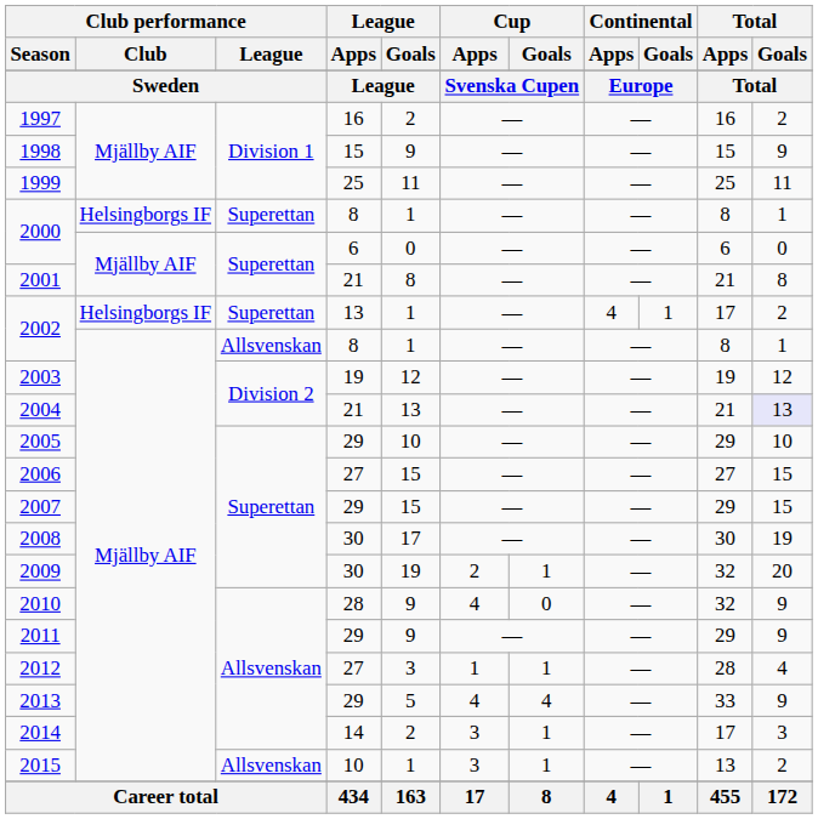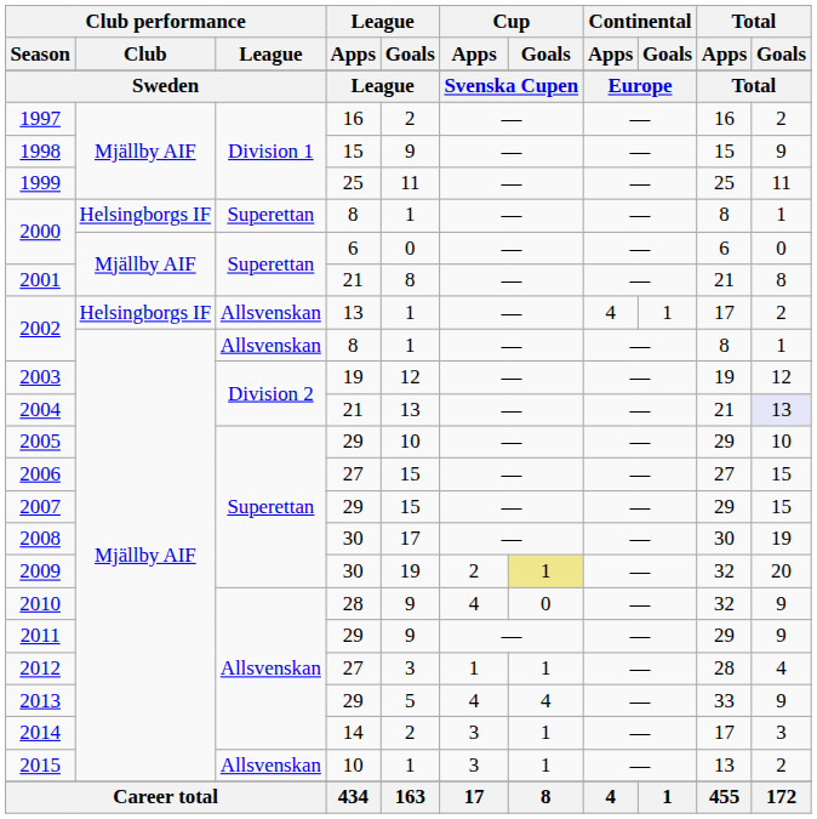2002 / 13 | Club performance / League: Superettan -> Allsvenskan
2009 | Cup / Goals: no background -> khaki background
